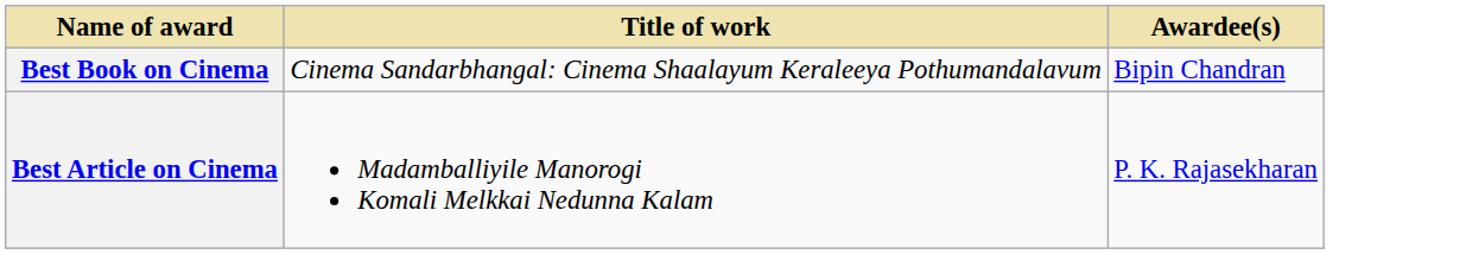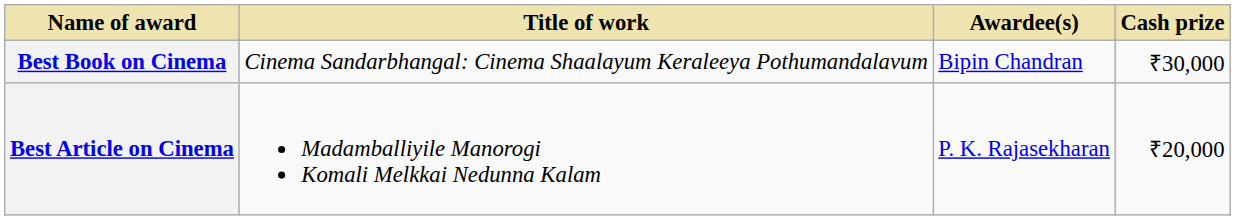+ column: Cash prize | ₹30,000 | ₹20,000
